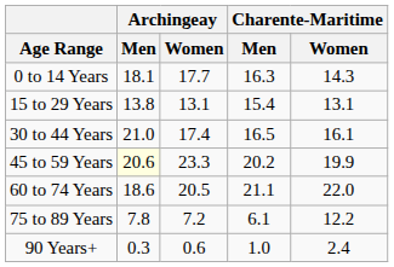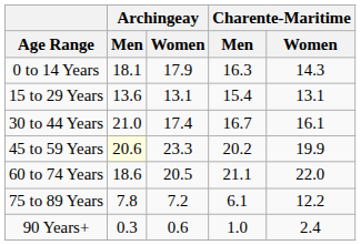0 to 14 Years | Archingeay / Women: 17.7 -> 17.9
15 to 29 Years | Archingeay / Men: 13.8 -> 13.6
30 to 44 Years | Charente-Maritime / Men: 16.5 -> 16.7
